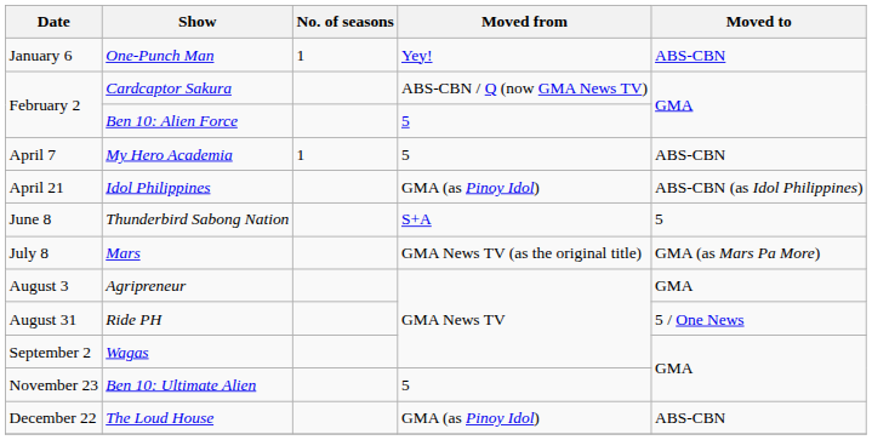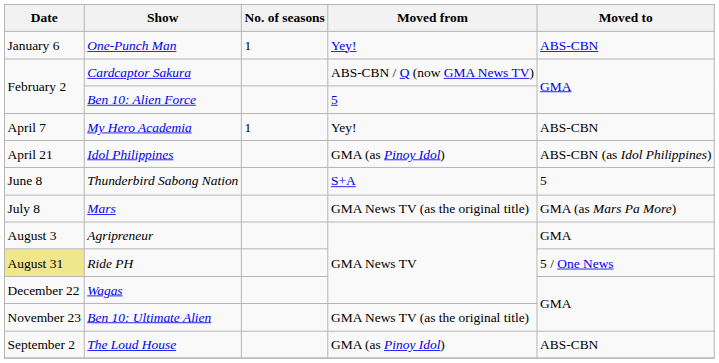My Hero Academia | Moved from: 5 -> Yey!
Ride PH | Date: no background -> khaki background
Wagas | Date: September 2 -> December 22
Ben 10: Ultimate Alien | Moved from: 5 -> GMA News TV (as the original title)
The Loud House | Date: December 22 -> September 2
